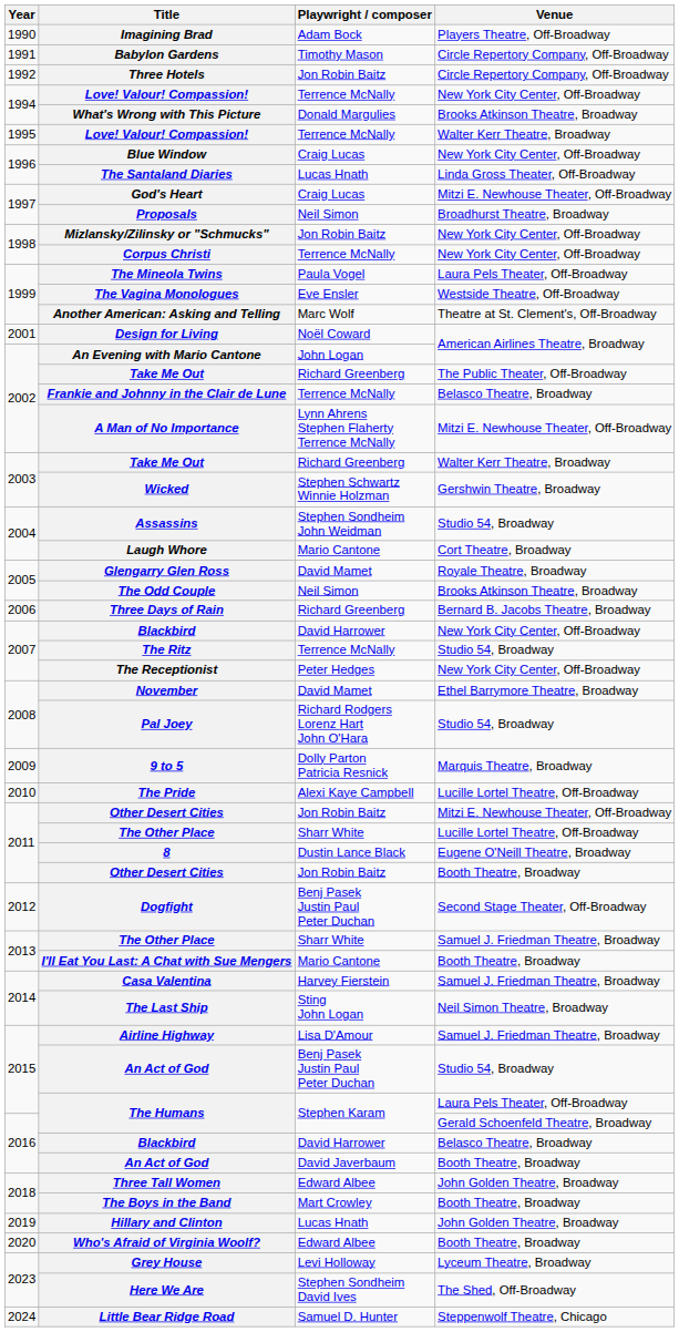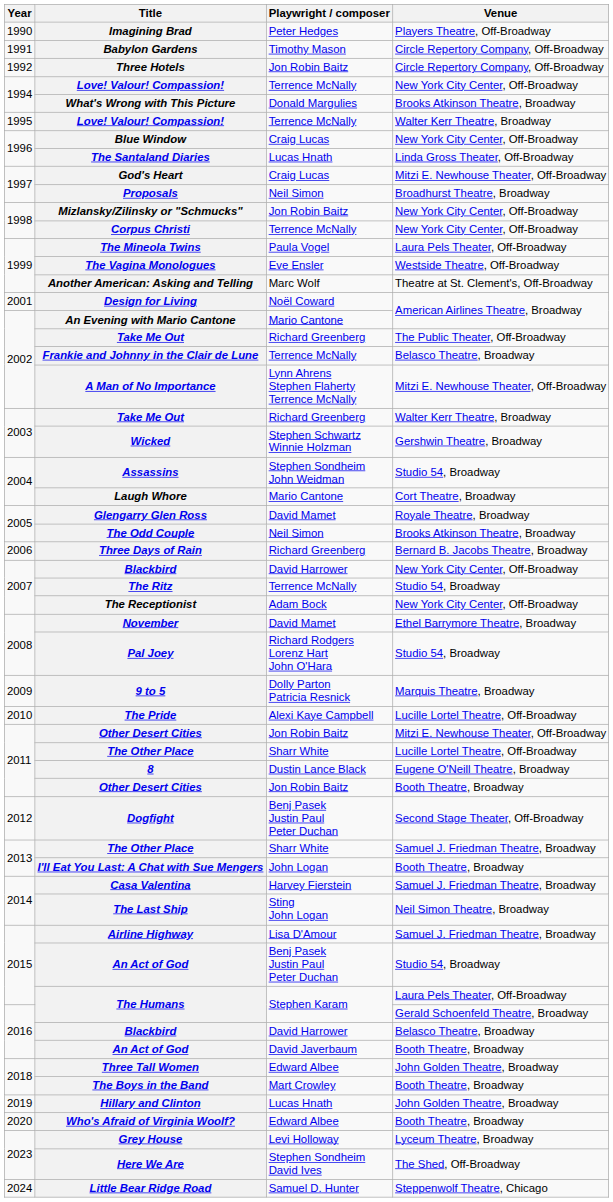Imagining Brad | Playwright / composer: Adam Bock -> Peter Hedges
An Evening with Mario Cantone | Playwright / composer: John Logan -> Mario Cantone
The Receptionist | Playwright / composer: Peter Hedges -> Adam Bock
I'll Eat You Last: A Chat with Sue Mengers | Playwright / composer: Mario Cantone -> John Logan
